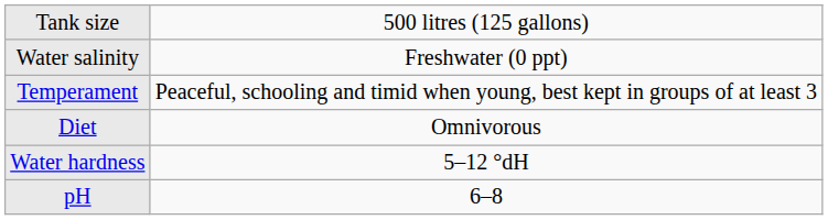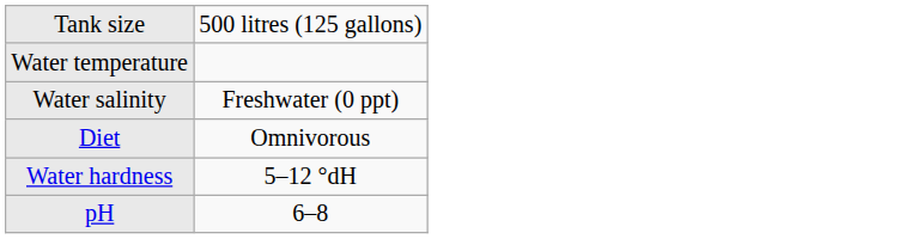+ row: Water temperature
- row: Temperament | Peaceful, schooling and timid when young, best kept in groups of at least 3
